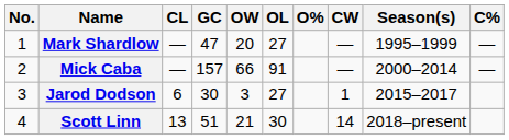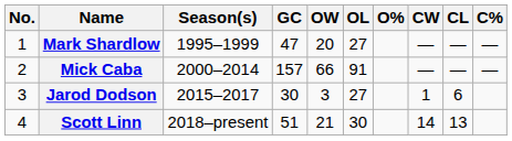columns swapped: Season(s) <-> CL
